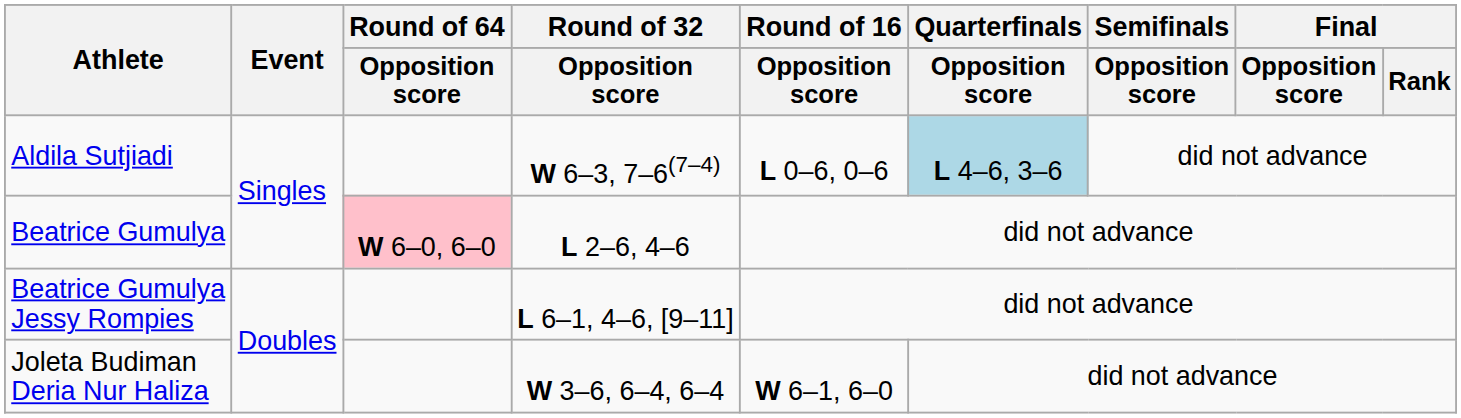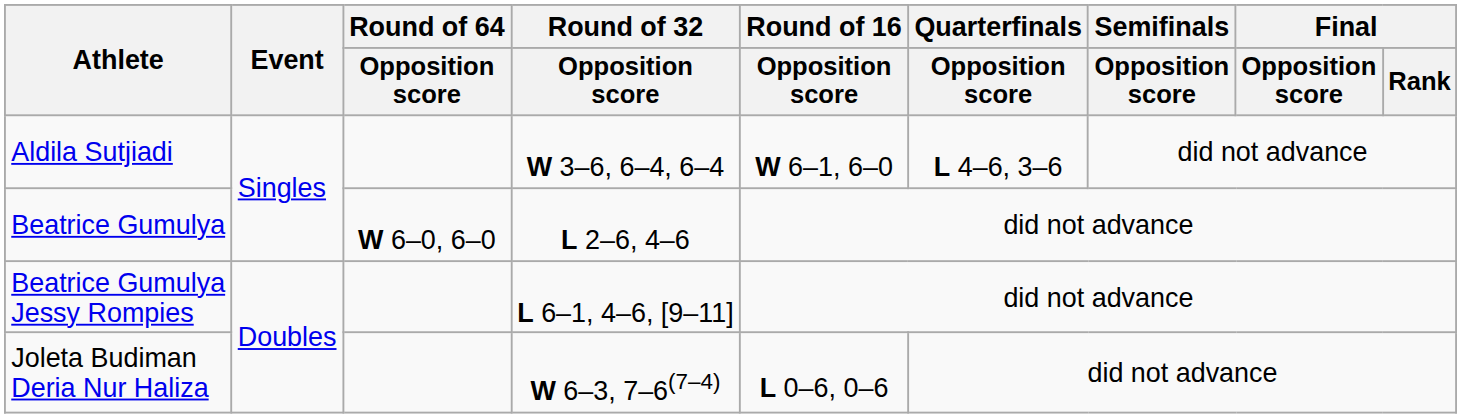Aldila Sutjiadi | Round of 32 / Opposition score: W 6–3, 7–6(7–4) -> W 3–6, 6–4, 6–4
Aldila Sutjiadi | Round of 16 / Opposition score: L 0–6, 0–6 -> W 6–1, 6–0
Aldila Sutjiadi | Quarterfinals / Opposition score: lightblue background -> no background
Beatrice Gumulya | Round of 64 / Opposition score: pink background -> no background
Joleta Budiman Deria Nur Haliza | Round of 32 / Opposition score: W 3–6, 6–4, 6–4 -> W 6–3, 7–6(7–4)
Joleta Budiman Deria Nur Haliza | Round of 16 / Opposition score: W 6–1, 6–0 -> L 0–6, 0–6
